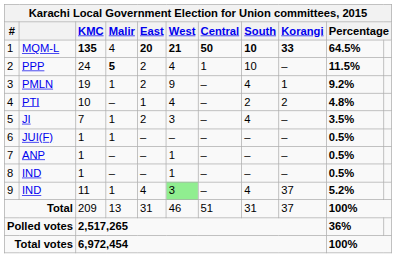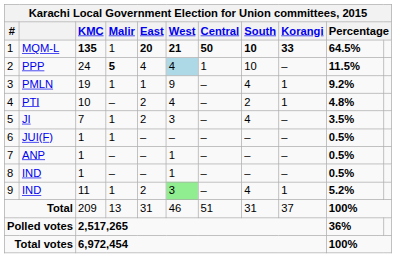MQM-L | Malir: 4 -> 1
PPP | East: 2 -> 4
PPP | West: no background -> lightblue background
PMLN | East: 2 -> 1
PTI | East: 1 -> 2
PTI | Korangi: 2 -> 1
9 / IND | East: 4 -> 2
9 / IND | Korangi: 37 -> 1
